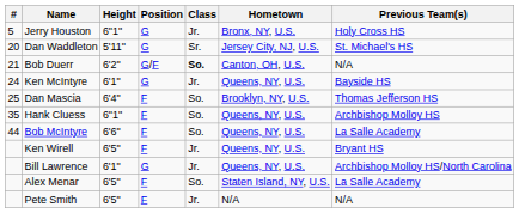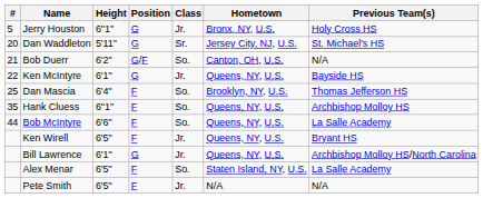Bob Duerr | Class: bold -> normal
Ken McIntyre | #: 24 -> 22
